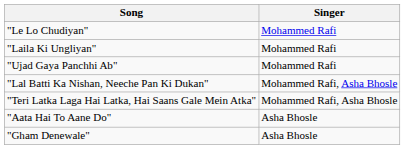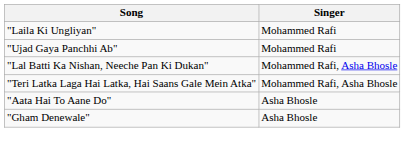- row: "Le Lo Chudiyan" | Mohammed Rafi
